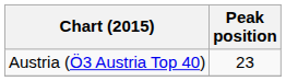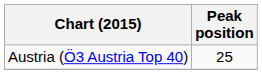Austria (Ö3 Austria Top 40) | Peak position: 23 -> 25
